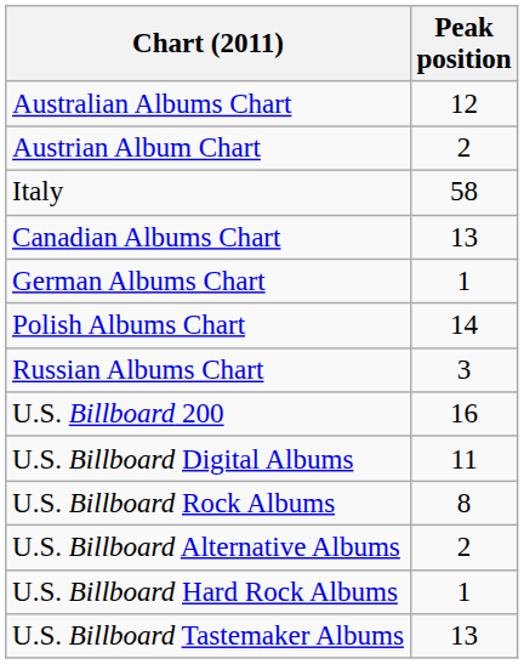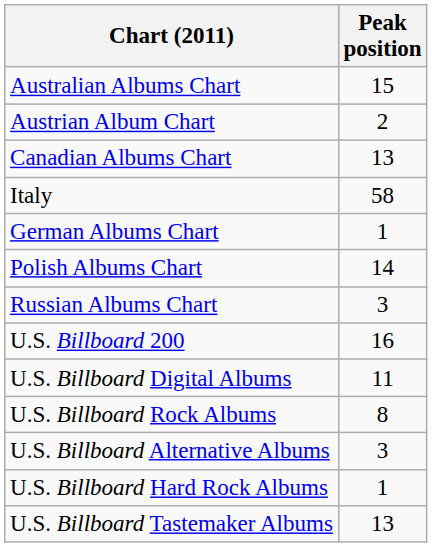Australian Albums Chart | Peak position: 12 -> 15
rows swapped: Canadian Albums Chart <-> Italy
U.S. Billboard Alternative Albums | Peak position: 2 -> 3
